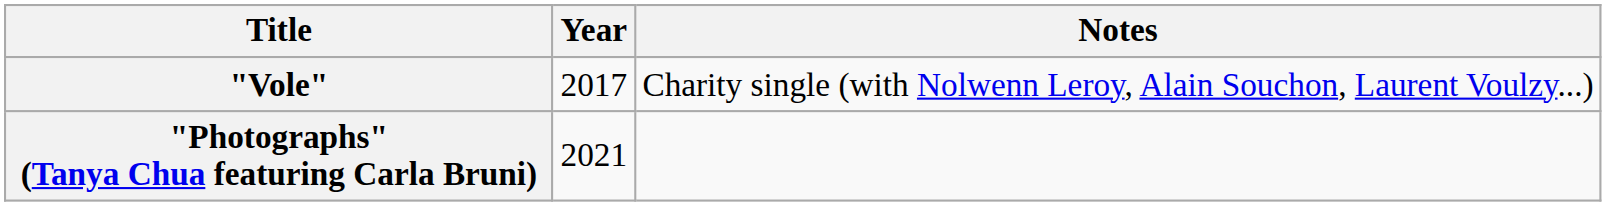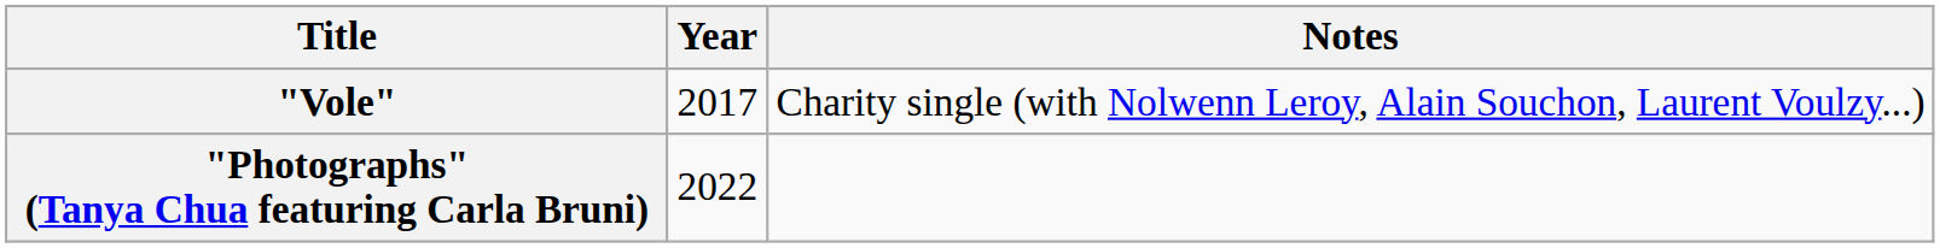"Photographs" (Tanya Chua featuring Carla Bruni) | Year: 2021 -> 2022
